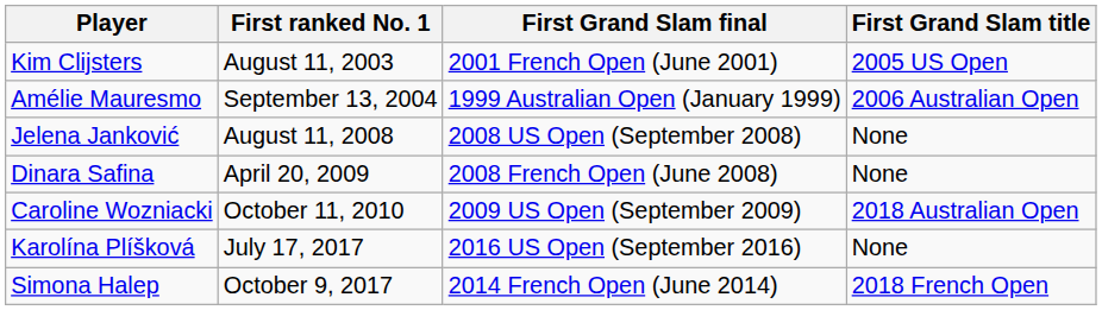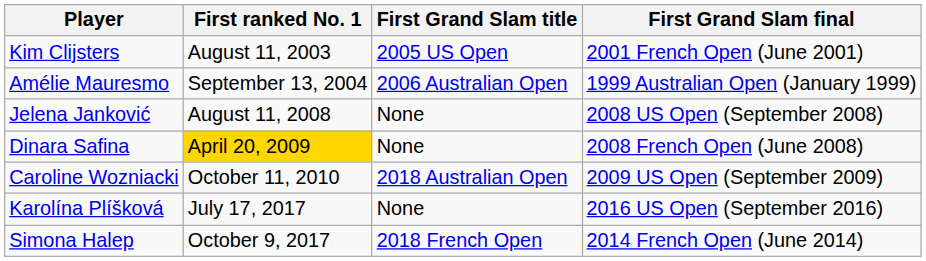columns swapped: First Grand Slam final <-> First Grand Slam title
Dinara Safina | First ranked No. 1: no background -> gold background
